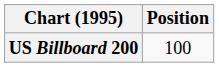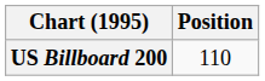US Billboard 200 | Position: 100 -> 110
